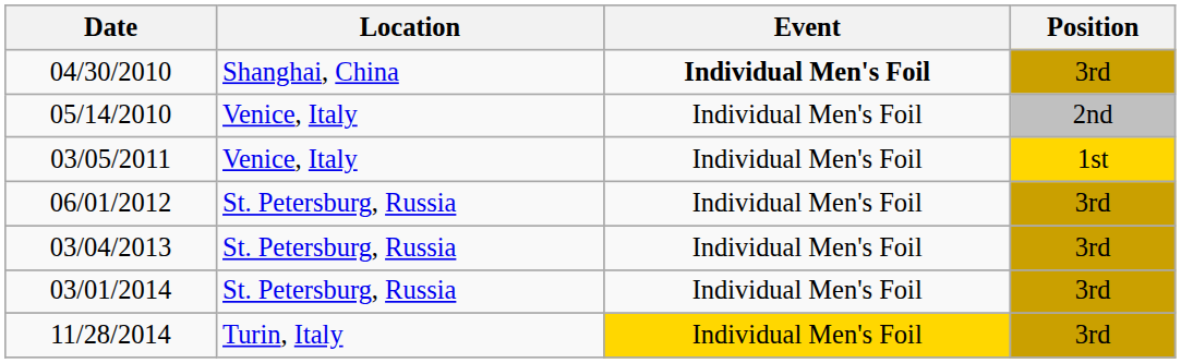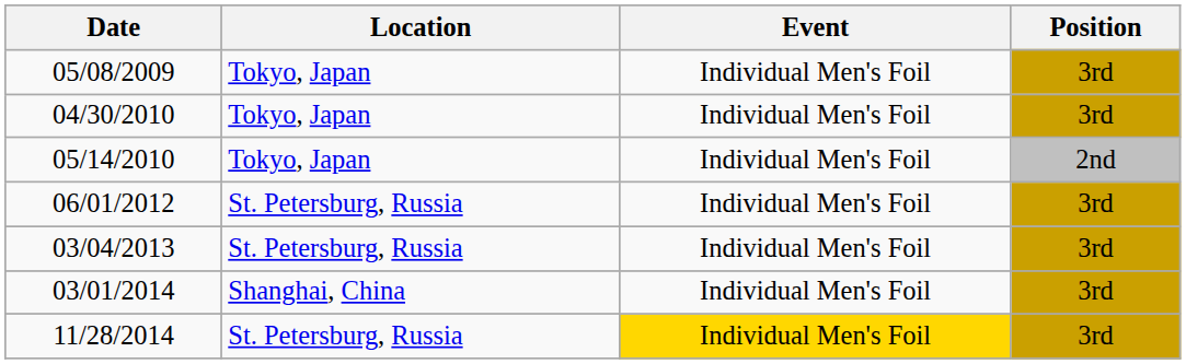+ row: 05/08/2009 | Tokyo, Japan | Individual Men's Foil | 3rd
04/30/2010 | Location: Shanghai, China -> Tokyo, Japan
04/30/2010 | Event: bold -> normal
05/14/2010 | Location: Venice, Italy -> Tokyo, Japan
- row: 03/05/2011 | Venice, Italy | Individual Men's Foil | 1st
03/01/2014 | Location: St. Petersburg, Russia -> Shanghai, China
11/28/2014 | Location: Turin, Italy -> St. Petersburg, Russia
